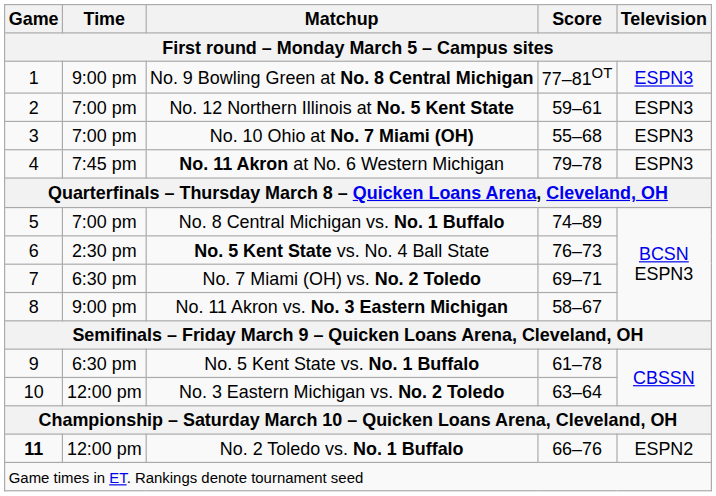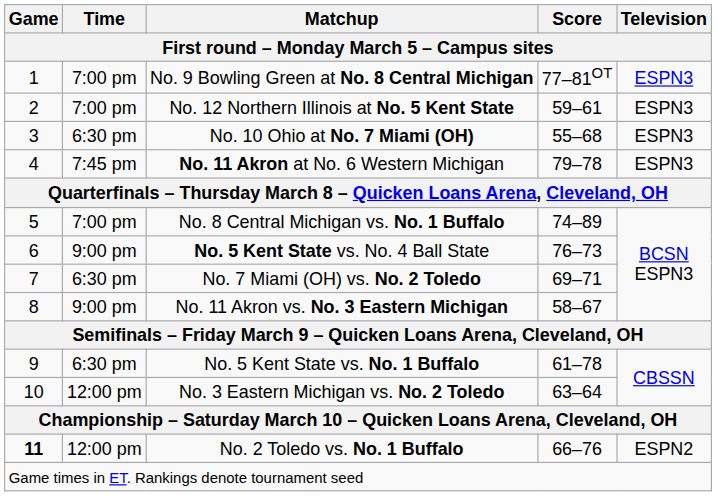No. 9 Bowling Green at No. 8 Central Michigan | Time: 9:00 pm -> 7:00 pm
No. 10 Ohio at No. 7 Miami (OH) | Time: 7:00 pm -> 6:30 pm
No. 5 Kent State vs. No. 4 Ball State | Time: 2:30 pm -> 9:00 pm
